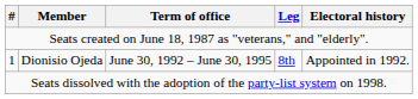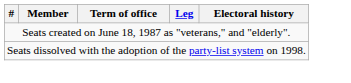- row: 1 | Dionisio Ojeda | June 30, 1992 – June 30, 1995 | 8th | Appointed in 1992.
